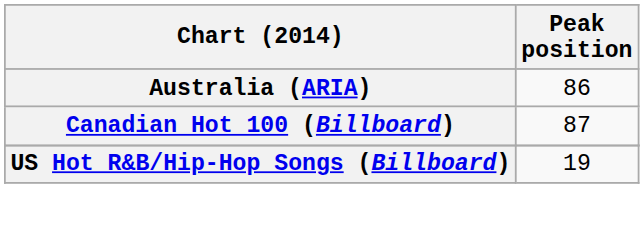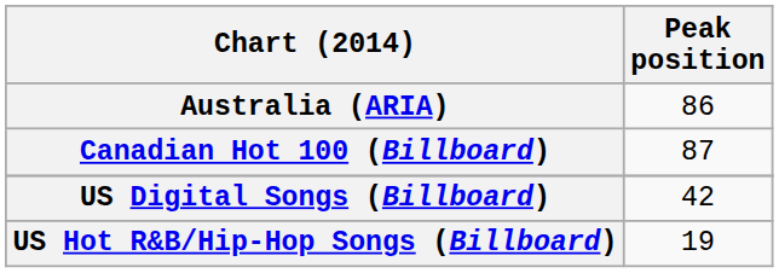+ row: US Digital Songs (Billboard) | 42
